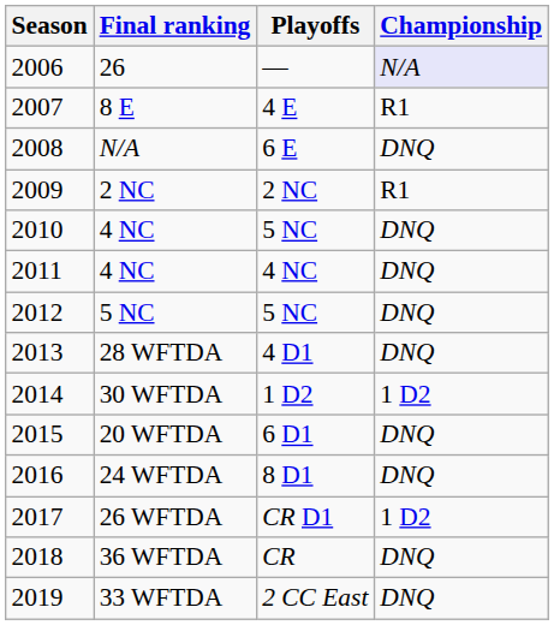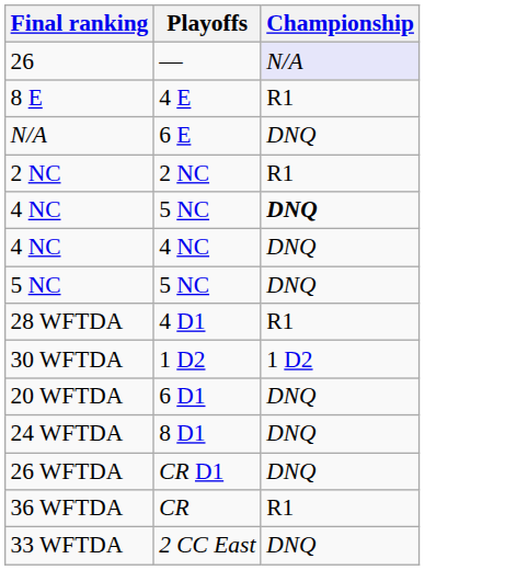- column: Season | 2006 | 2007 | 2008 | 2009 | 2010 | 2011 | 2012 | 2013 | 2014 | 2015 | 2016 | 2017 | 2018 | 2019
4 NC / 5 NC | Championship: normal -> bold
28 WFTDA | Championship: DNQ -> R1
26 WFTDA | Championship: 1 D2 -> DNQ
36 WFTDA | Championship: DNQ -> R1
